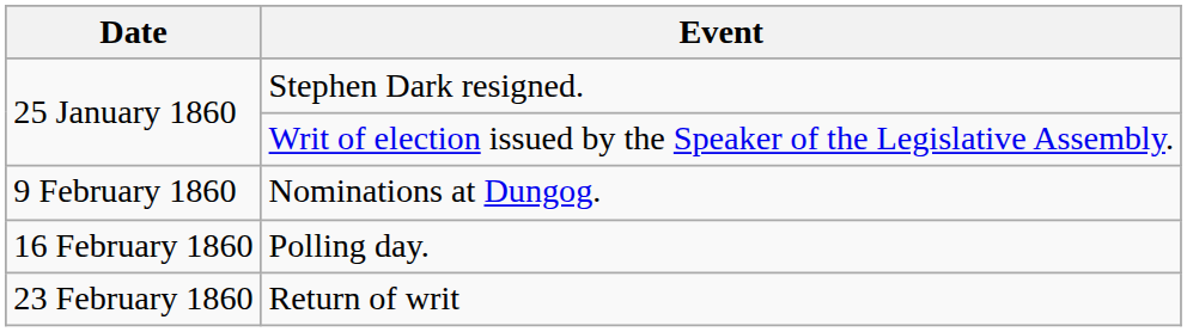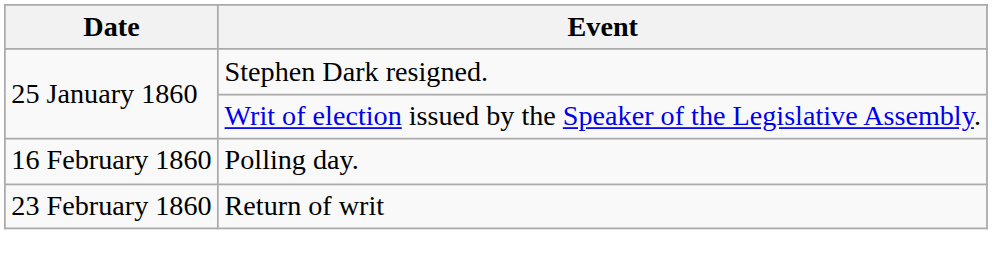- row: 9 February 1860 | Nominations at Dungog.
